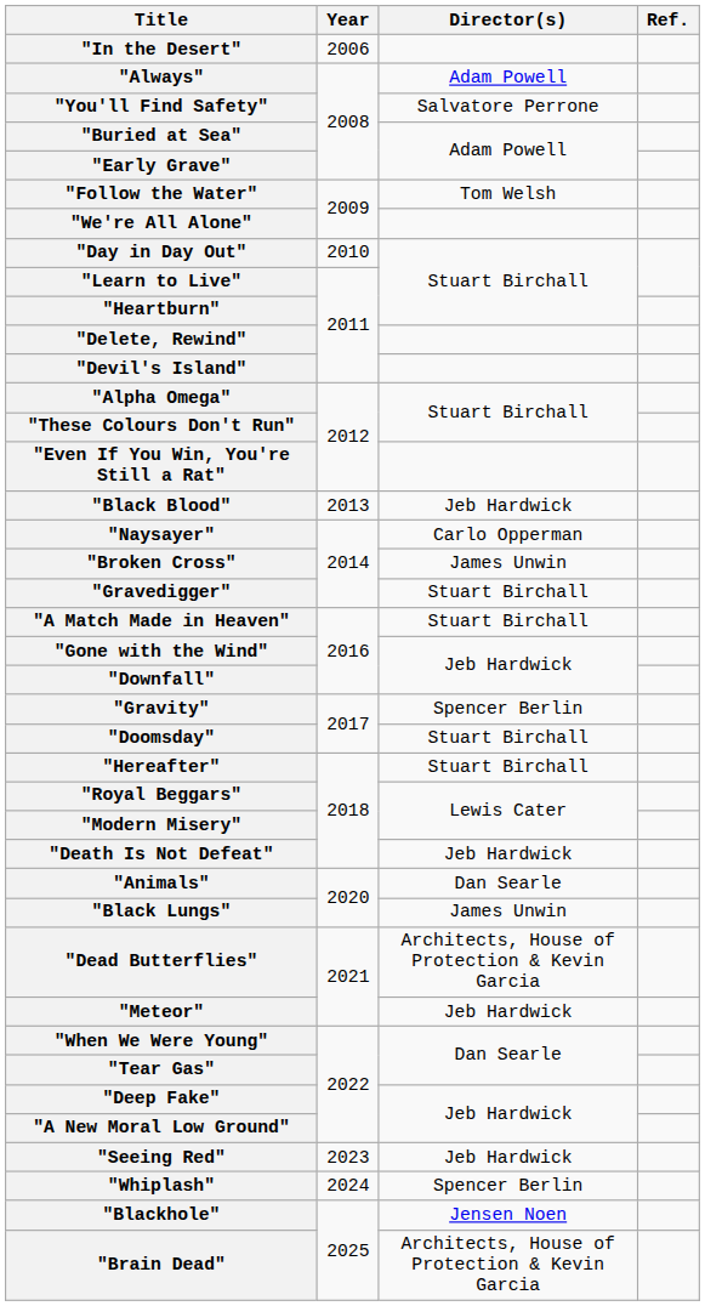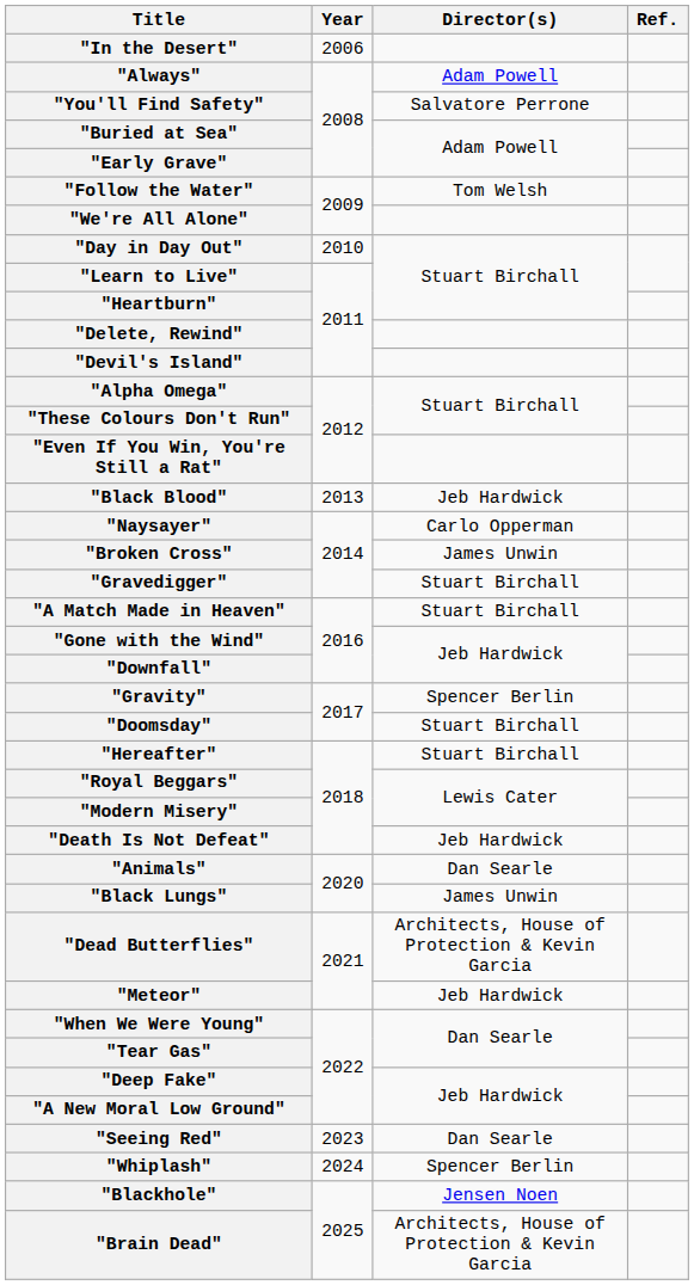"Seeing Red" | Director(s): Jeb Hardwick -> Dan Searle
